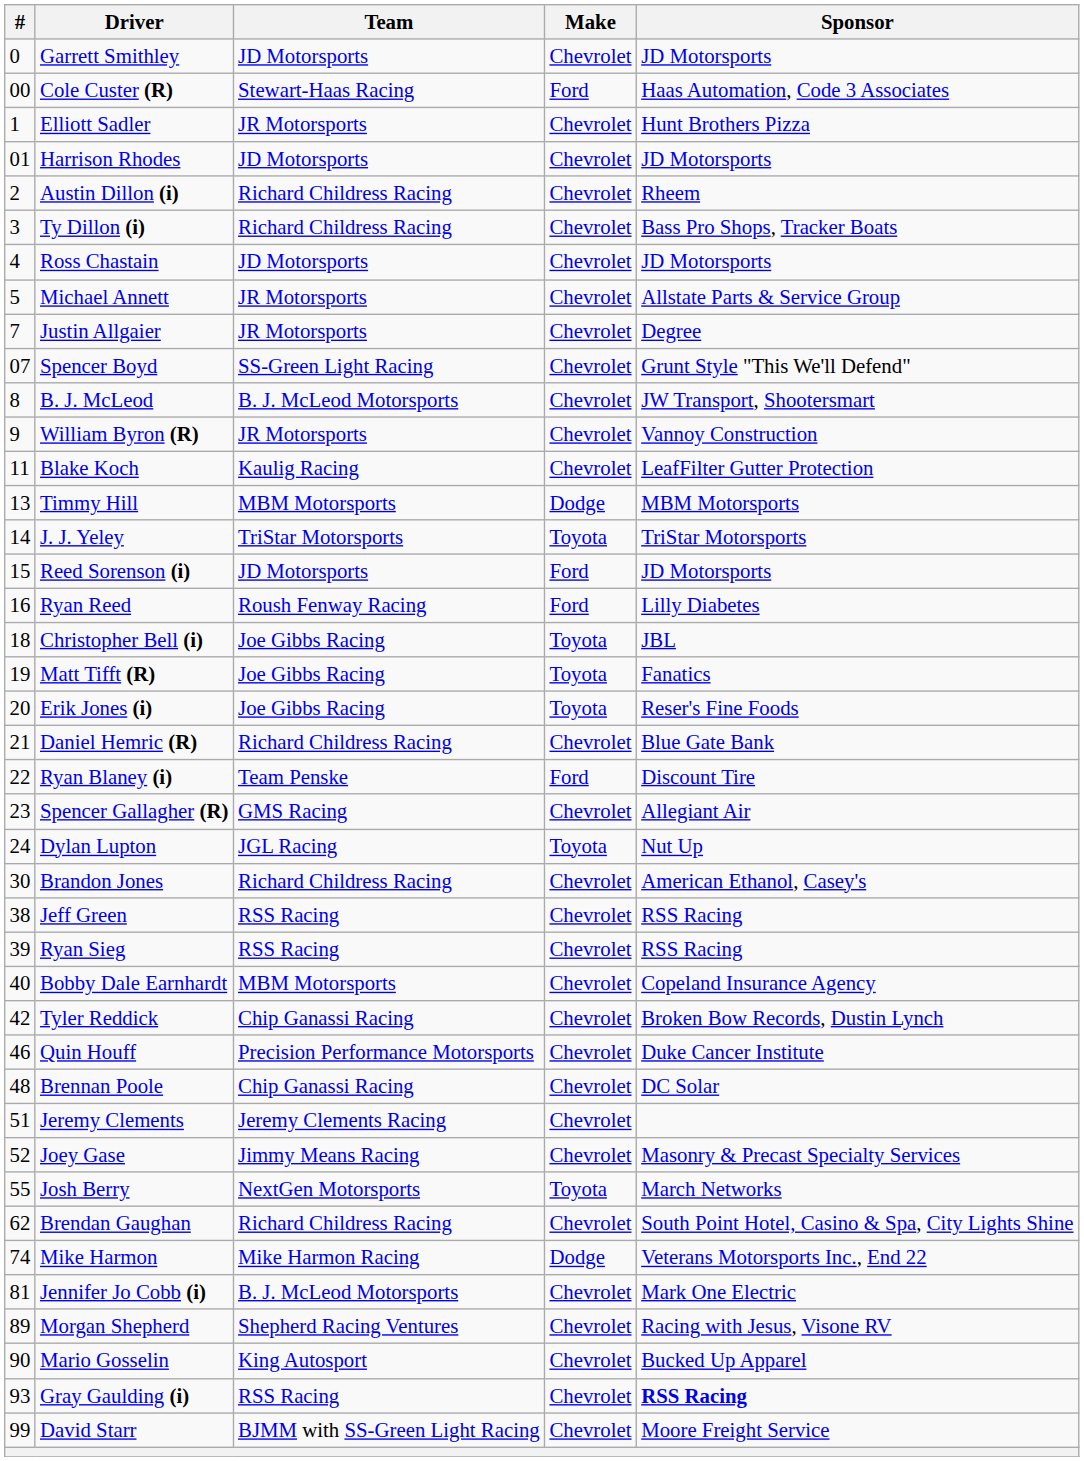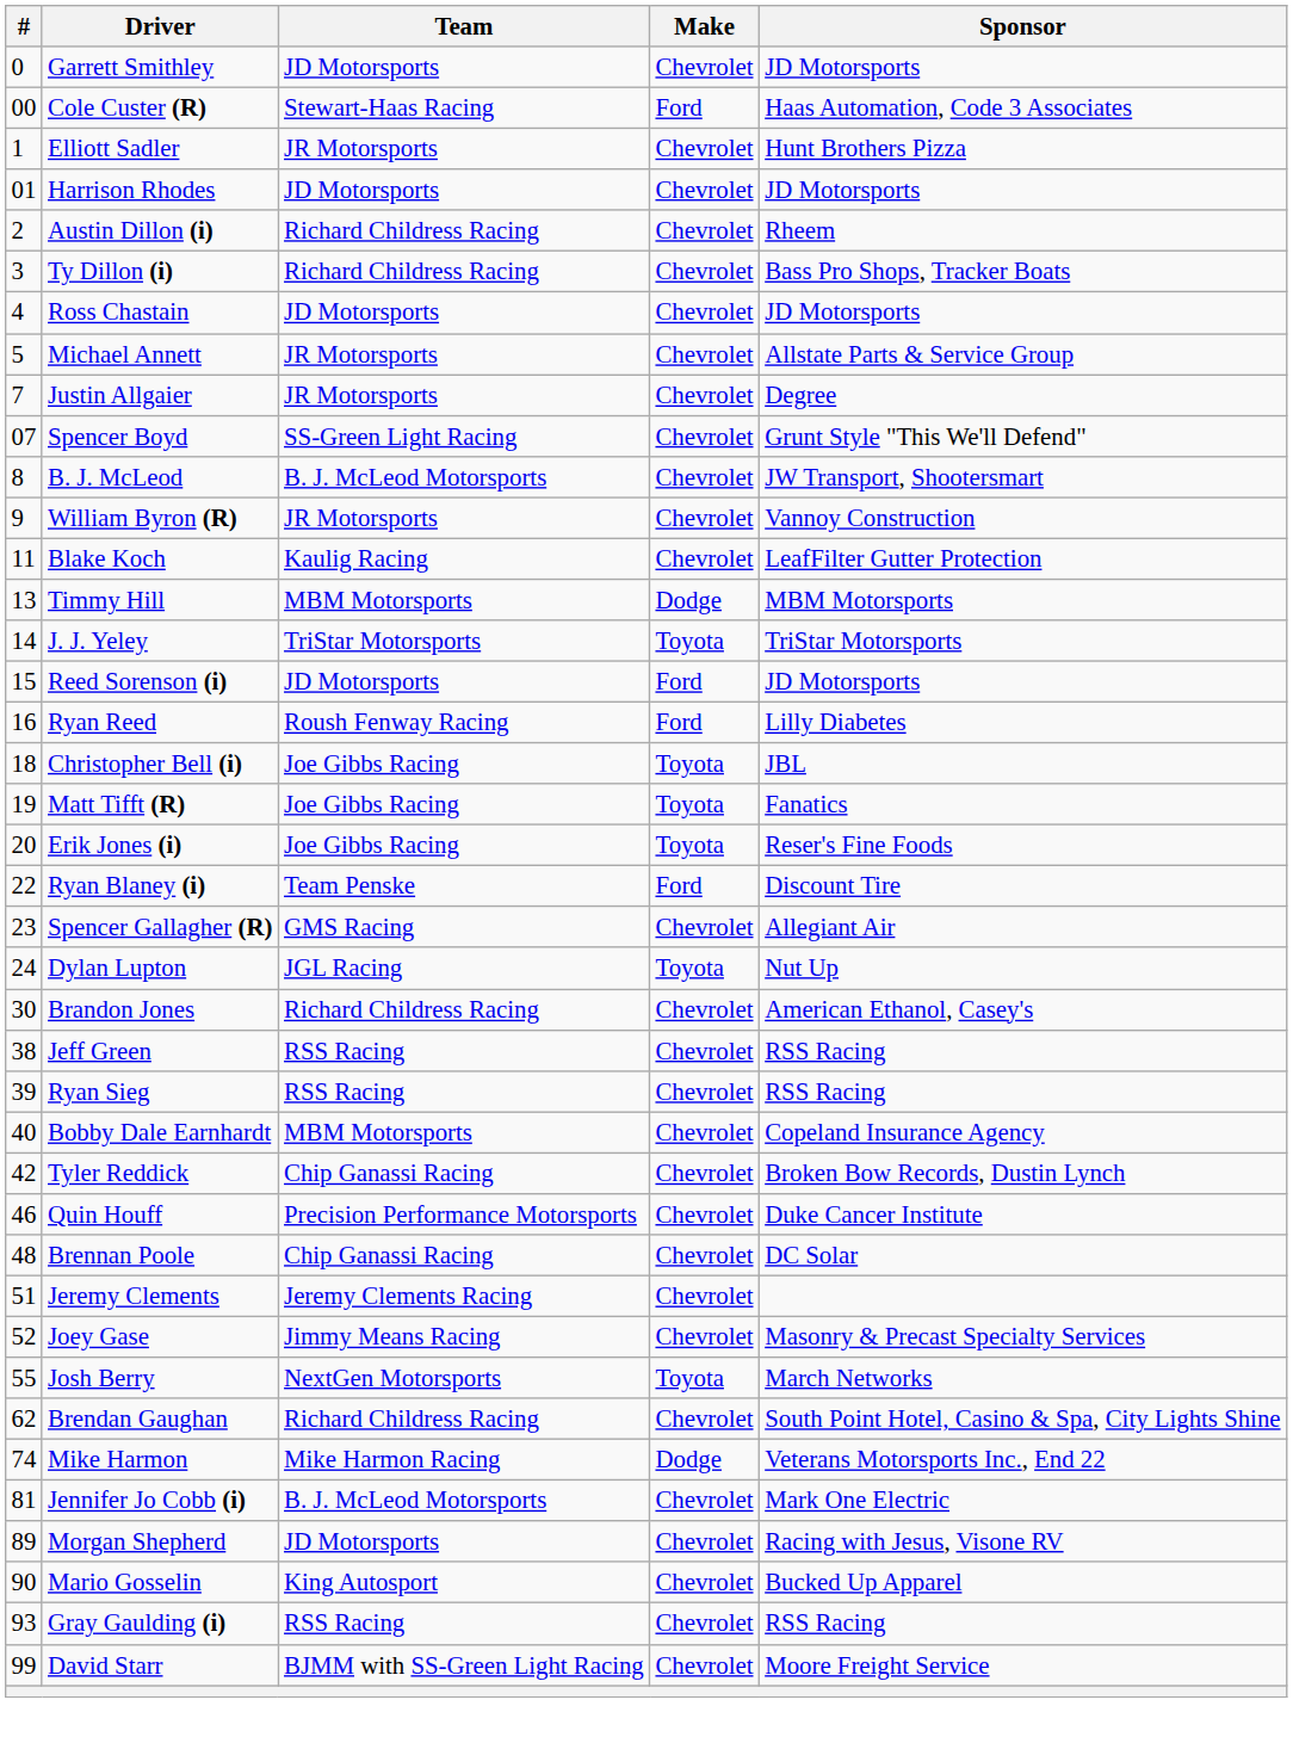- row: 21 | Daniel Hemric (R) | Richard Childress Racing | Chevrolet | Blue Gate Bank
Morgan Shepherd | Team: Shepherd Racing Ventures -> JD Motorsports
Gray Gaulding (i) | Sponsor: bold -> normal
